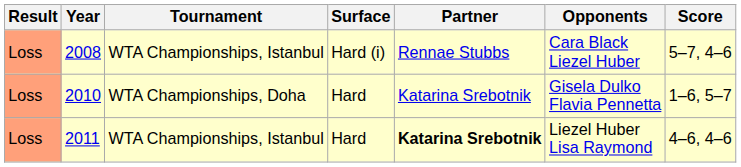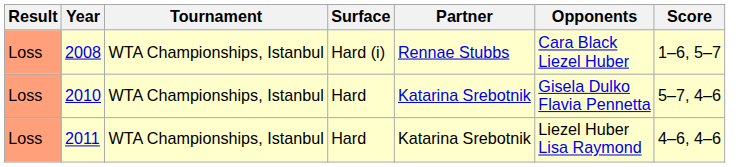2008 | Score: 5–7, 4–6 -> 1–6, 5–7
2010 | Tournament: WTA Championships, Doha -> WTA Championships, Istanbul
2010 | Score: 1–6, 5–7 -> 5–7, 4–6
2011 | Partner: bold -> normal
